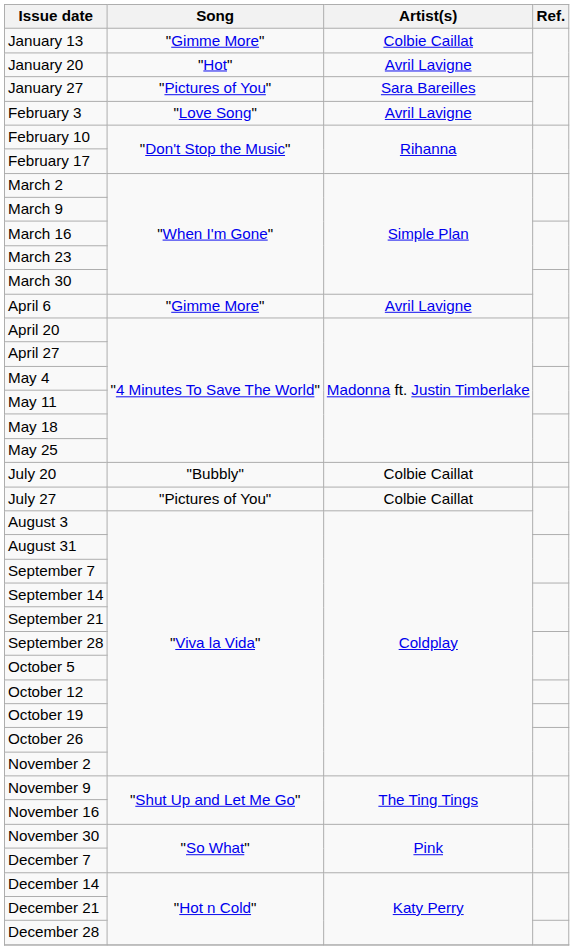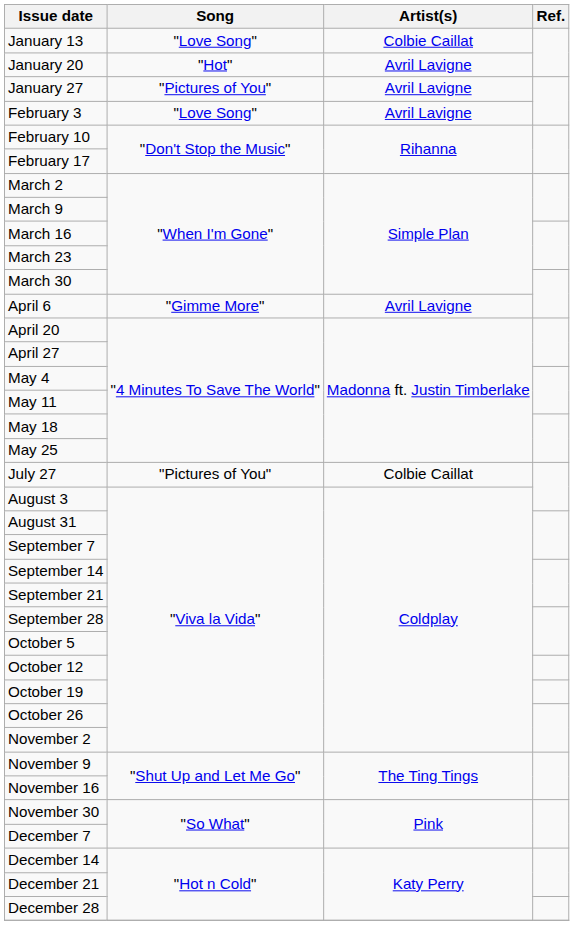January 13 | Song: "Gimme More" -> "Love Song"
January 27 | Artist(s): Sara Bareilles -> Avril Lavigne
- row: July 20 | "Bubbly" | Colbie Caillat
